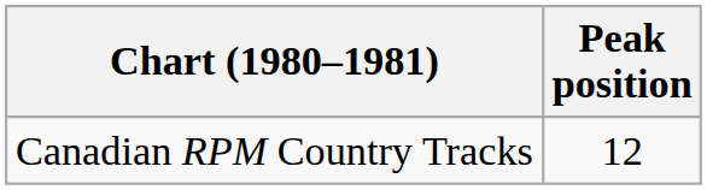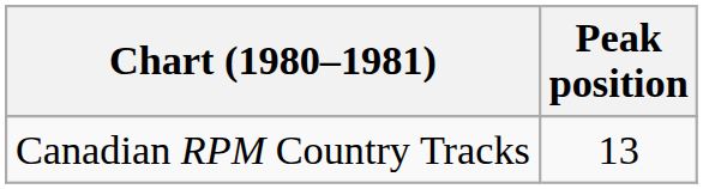Canadian RPM Country Tracks | Peak position: 12 -> 13
